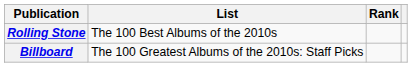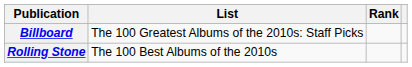rows swapped: Billboard <-> Rolling Stone
